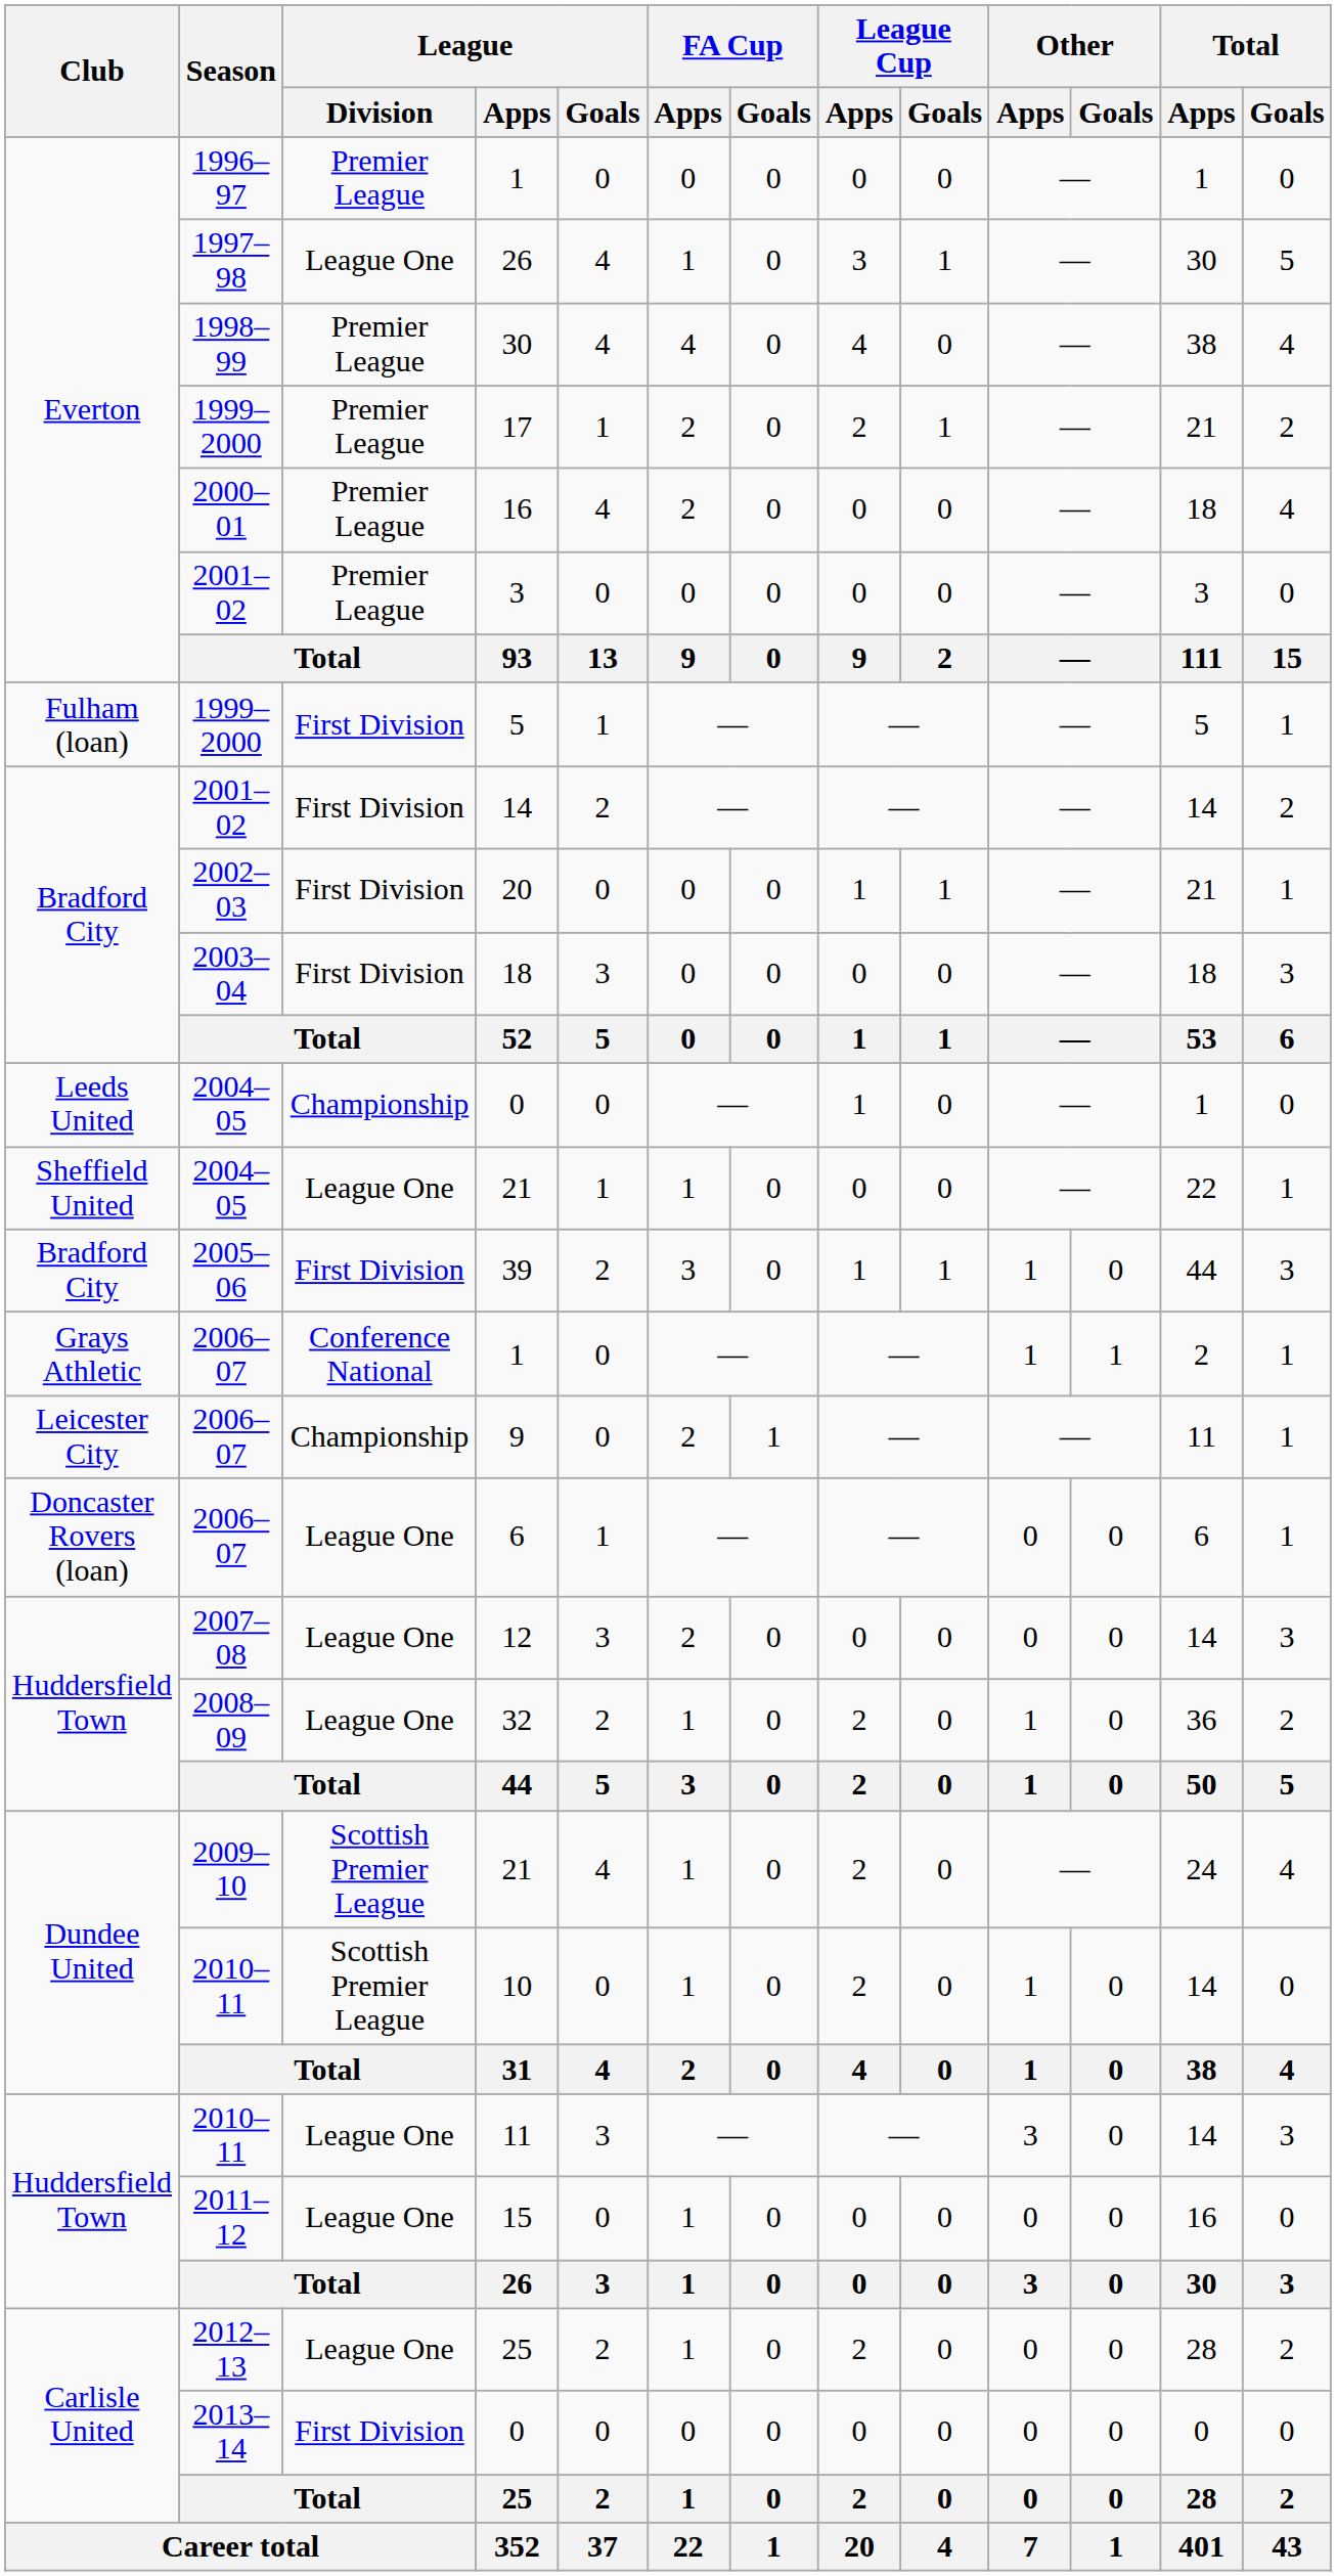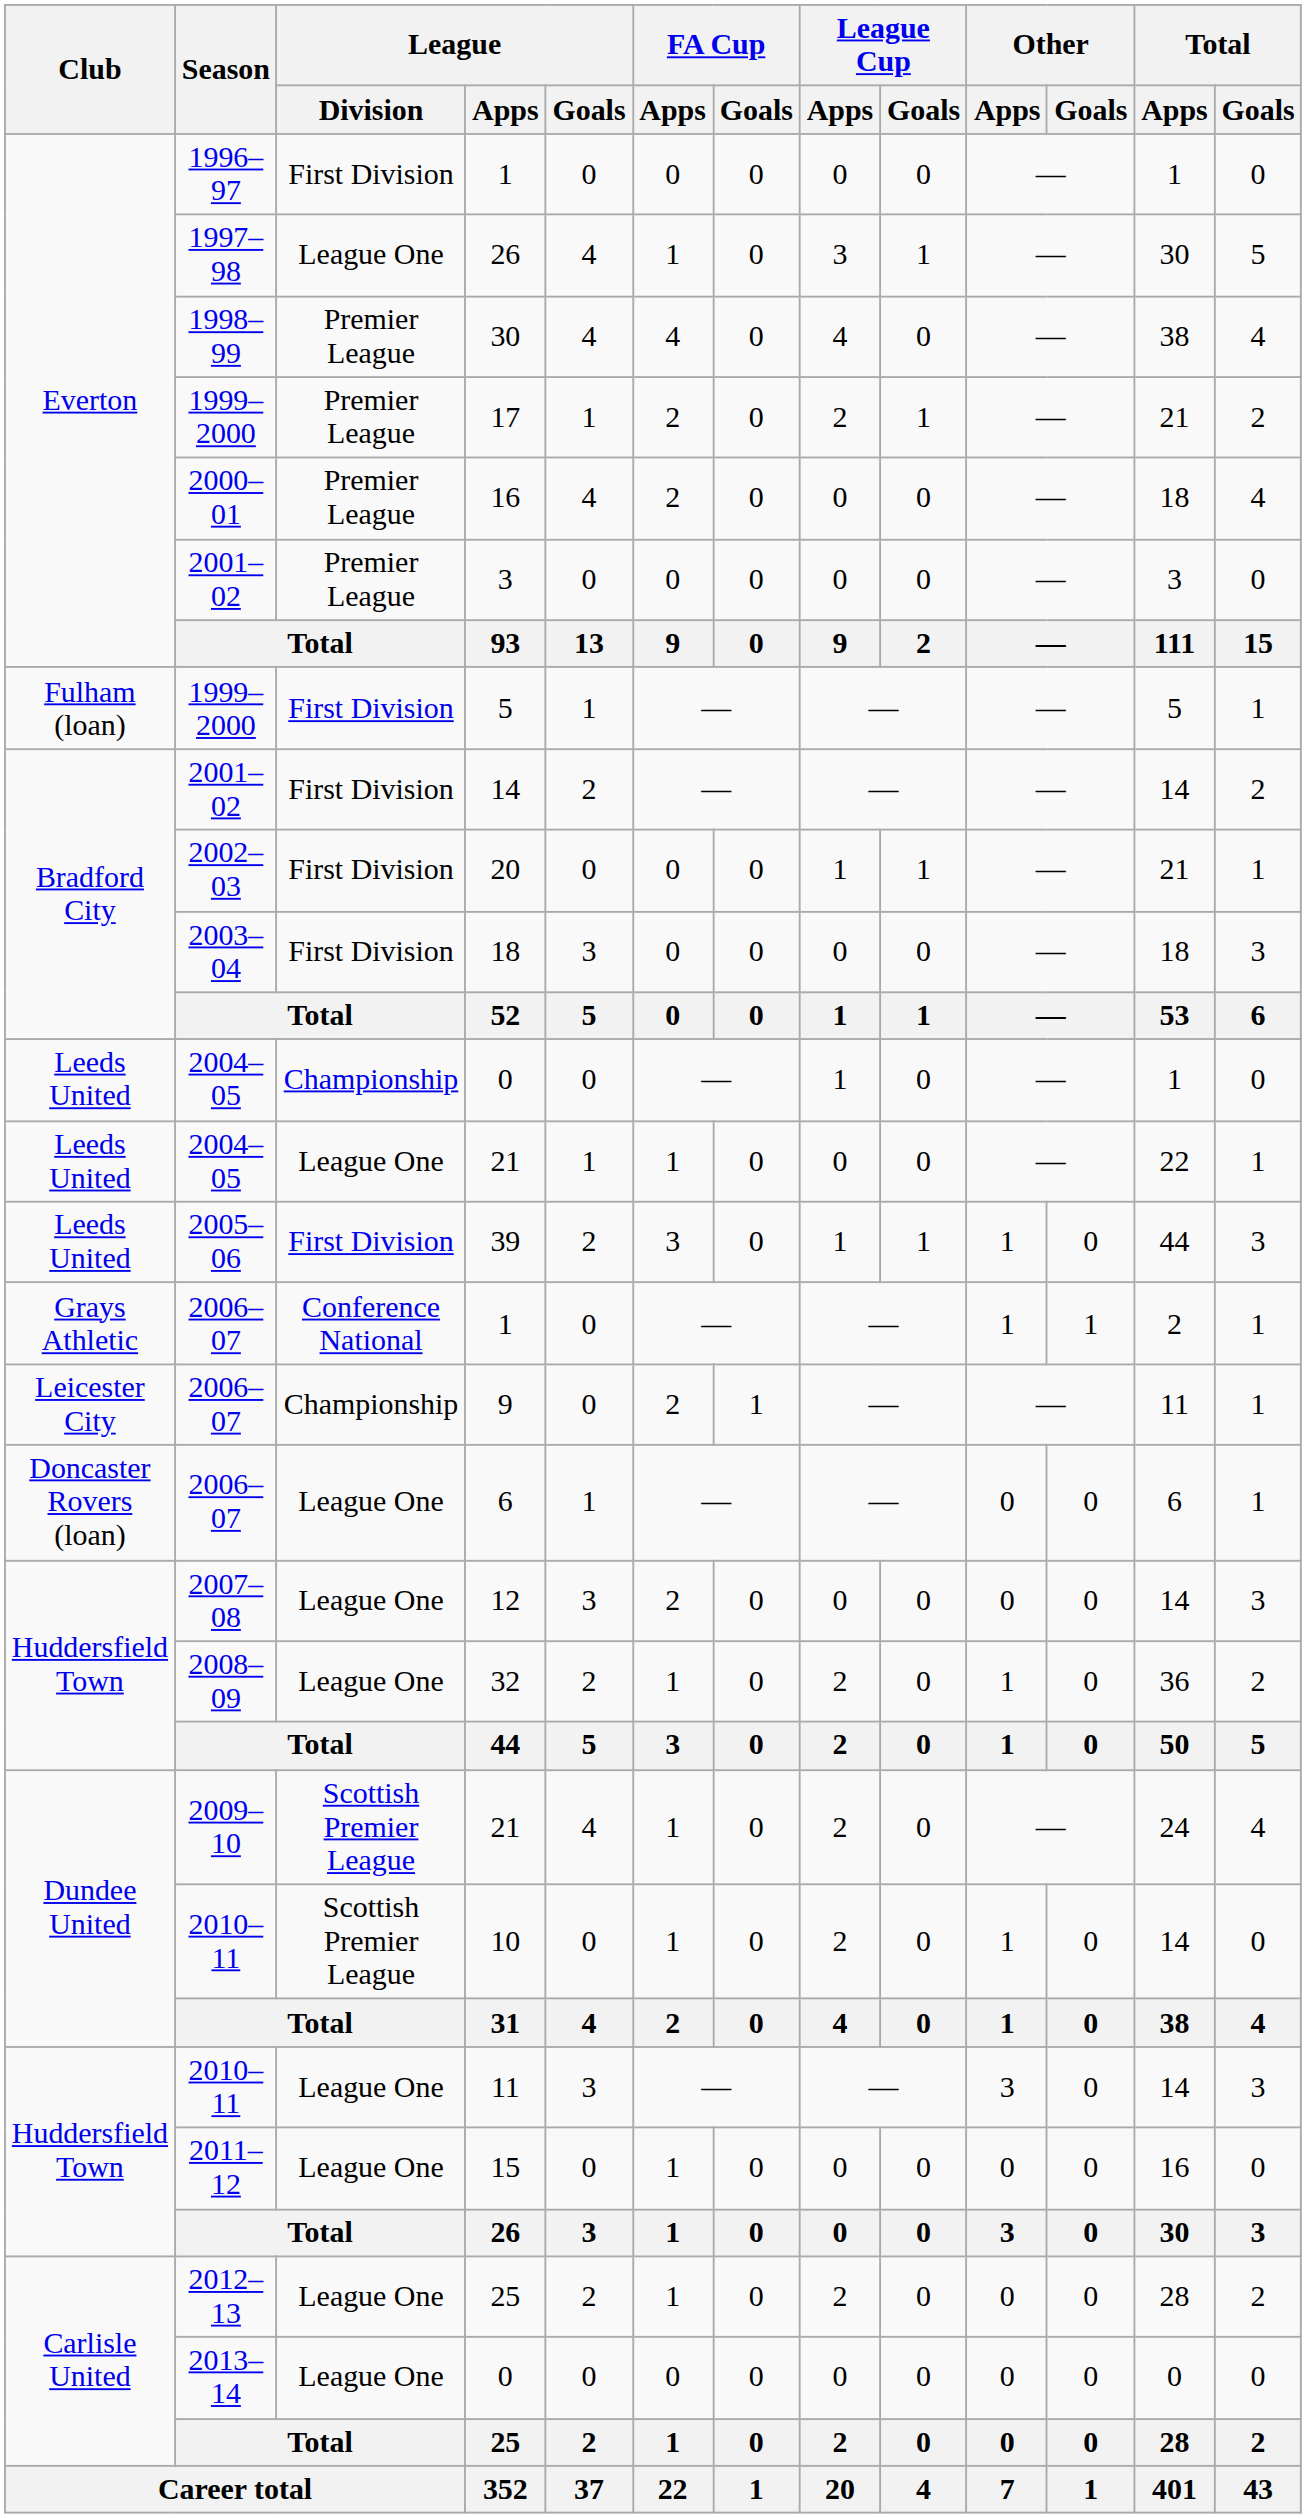1996–97 / 1 | League / Division: Premier League -> First Division
2004–05 / 21 | Club: Sheffield United -> Leeds United
39 | Club: Bradford City -> Leeds United
2013–14 / 0 | League / Division: First Division -> League One
